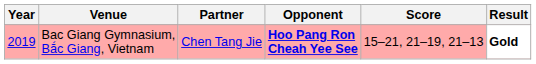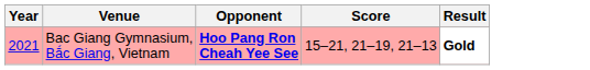- column: Partner | Chen Tang Jie
Bac Giang Gymnasium, Bắc Giang, Vietnam | Year: 2019 -> 2021
